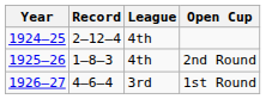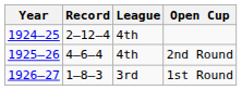2nd Round | Record: 1–8–3 -> 4–6–4
1st Round | Record: 4–6–4 -> 1–8–3
